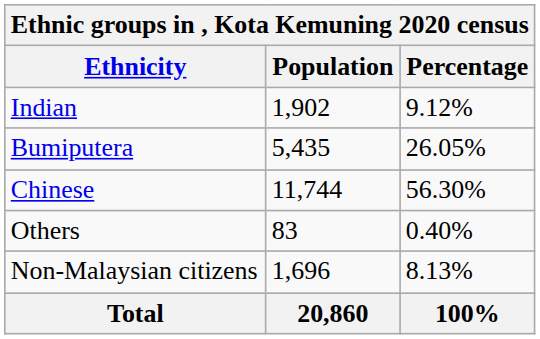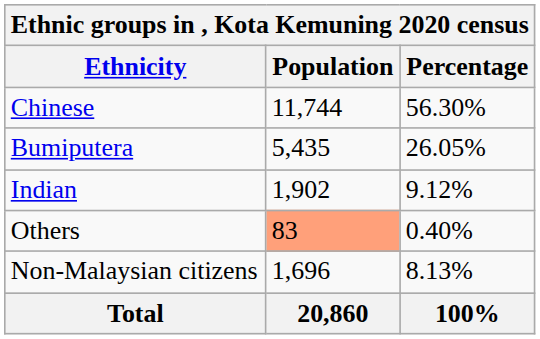rows swapped: Chinese <-> Indian
Others | Population: no background -> lightsalmon background
